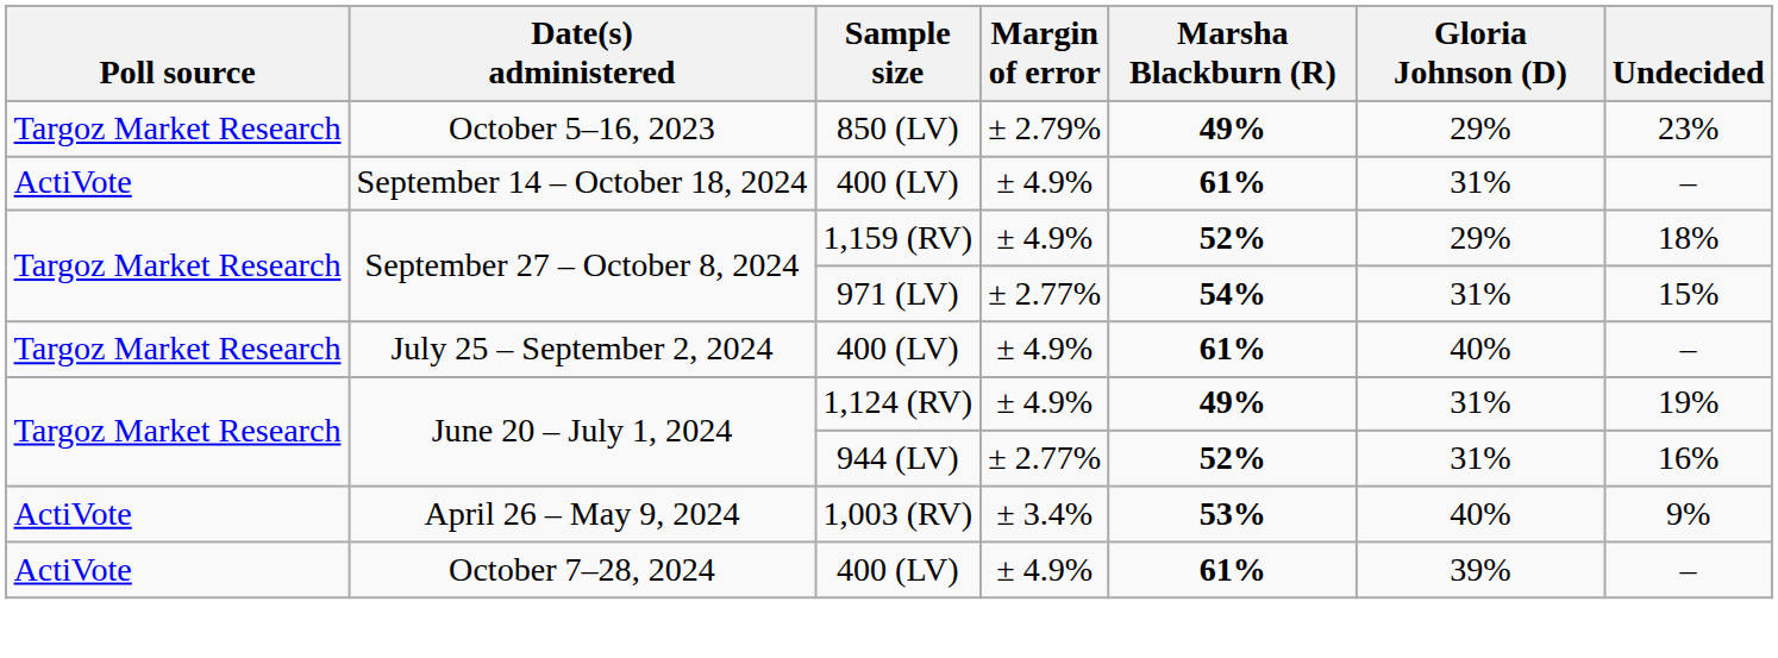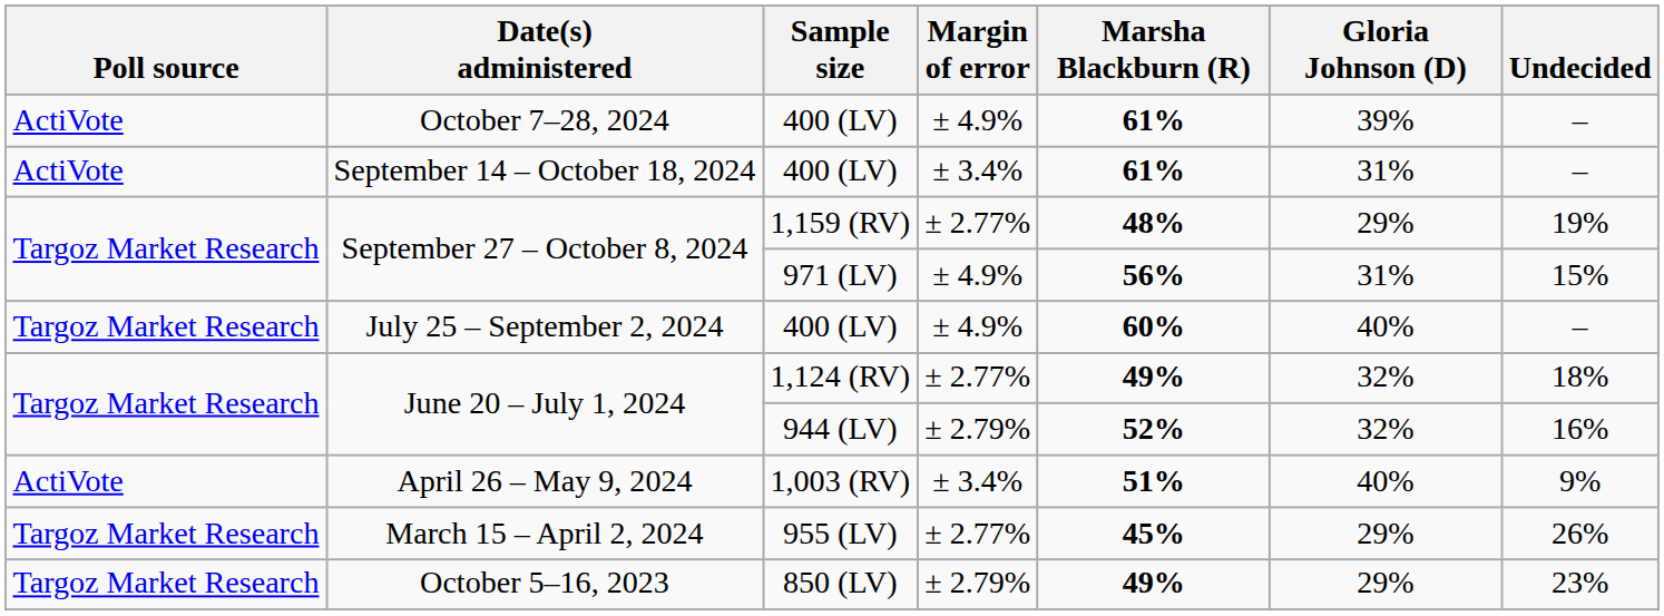rows swapped: October 7–28, 2024 <-> October 5–16, 2023
September 14 – October 18, 2024 | Margin of error: ± 4.9% -> ± 3.4%
September 27 – October 8, 2024 / 1,159 (RV) | Margin of error: ± 4.9% -> ± 2.77%
September 27 – October 8, 2024 / 1,159 (RV) | Marsha Blackburn (R): 52% -> 48%
September 27 – October 8, 2024 / 1,159 (RV) | Undecided: 18% -> 19%
September 27 – October 8, 2024 / 971 (LV) | Margin of error: ± 2.77% -> ± 4.9%
September 27 – October 8, 2024 / 971 (LV) | Marsha Blackburn (R): 54% -> 56%
July 25 – September 2, 2024 | Marsha Blackburn (R): 61% -> 60%
June 20 – July 1, 2024 / 1,124 (RV) | Margin of error: ± 4.9% -> ± 2.77%
June 20 – July 1, 2024 / 1,124 (RV) | Gloria Johnson (D): 31% -> 32%
June 20 – July 1, 2024 / 1,124 (RV) | Undecided: 19% -> 18%
June 20 – July 1, 2024 / 944 (LV) | Margin of error: ± 2.77% -> ± 2.79%
June 20 – July 1, 2024 / 944 (LV) | Gloria Johnson (D): 31% -> 32%
April 26 – May 9, 2024 | Marsha Blackburn (R): 53% -> 51%
+ row: Targoz Market Research | March 15 – April 2, 2024 | 955 (LV) | ± 2.77% | 45% | 29% | 26%
